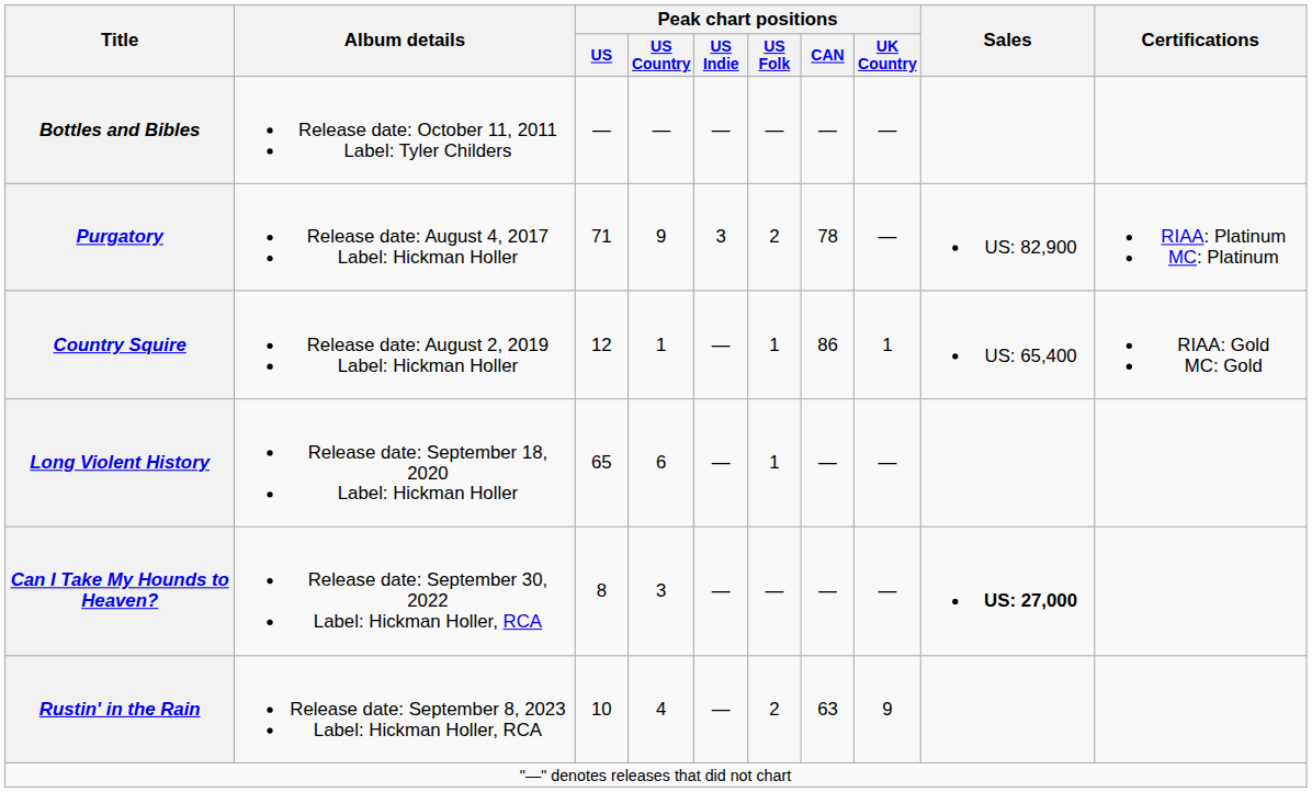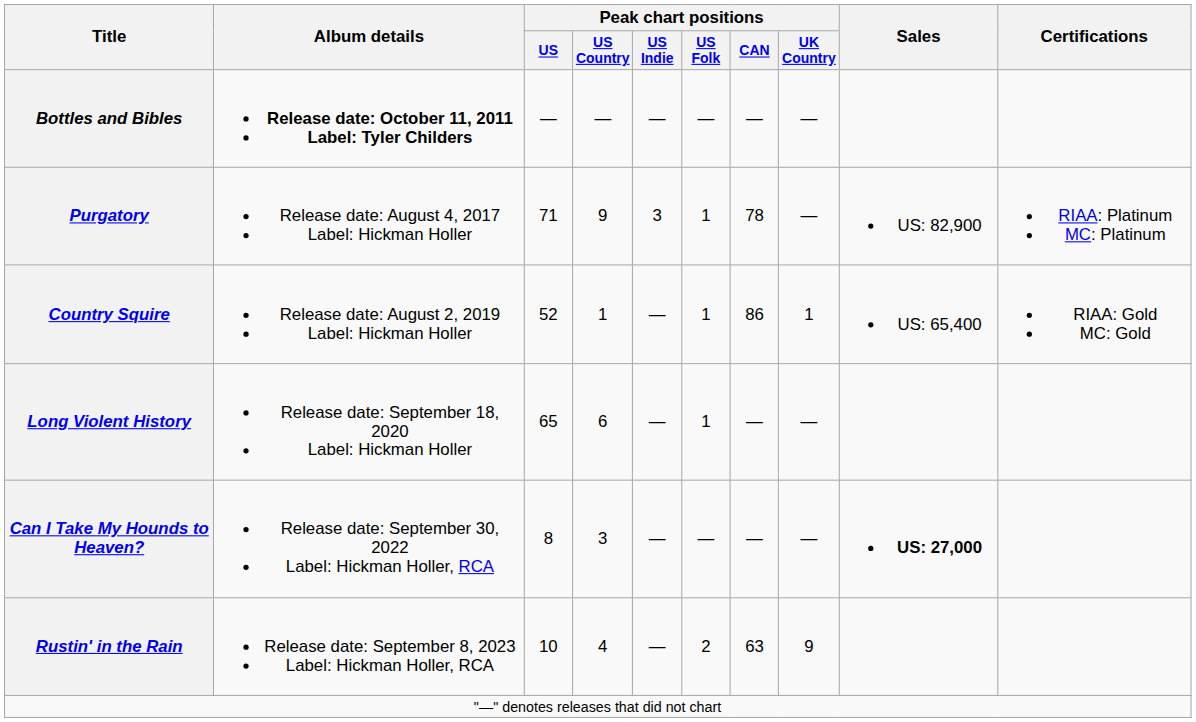Bottles and Bibles | Album details: normal -> bold
Purgatory | Peak chart positions / US Folk: 2 -> 1
Country Squire | Peak chart positions / US: 12 -> 52
